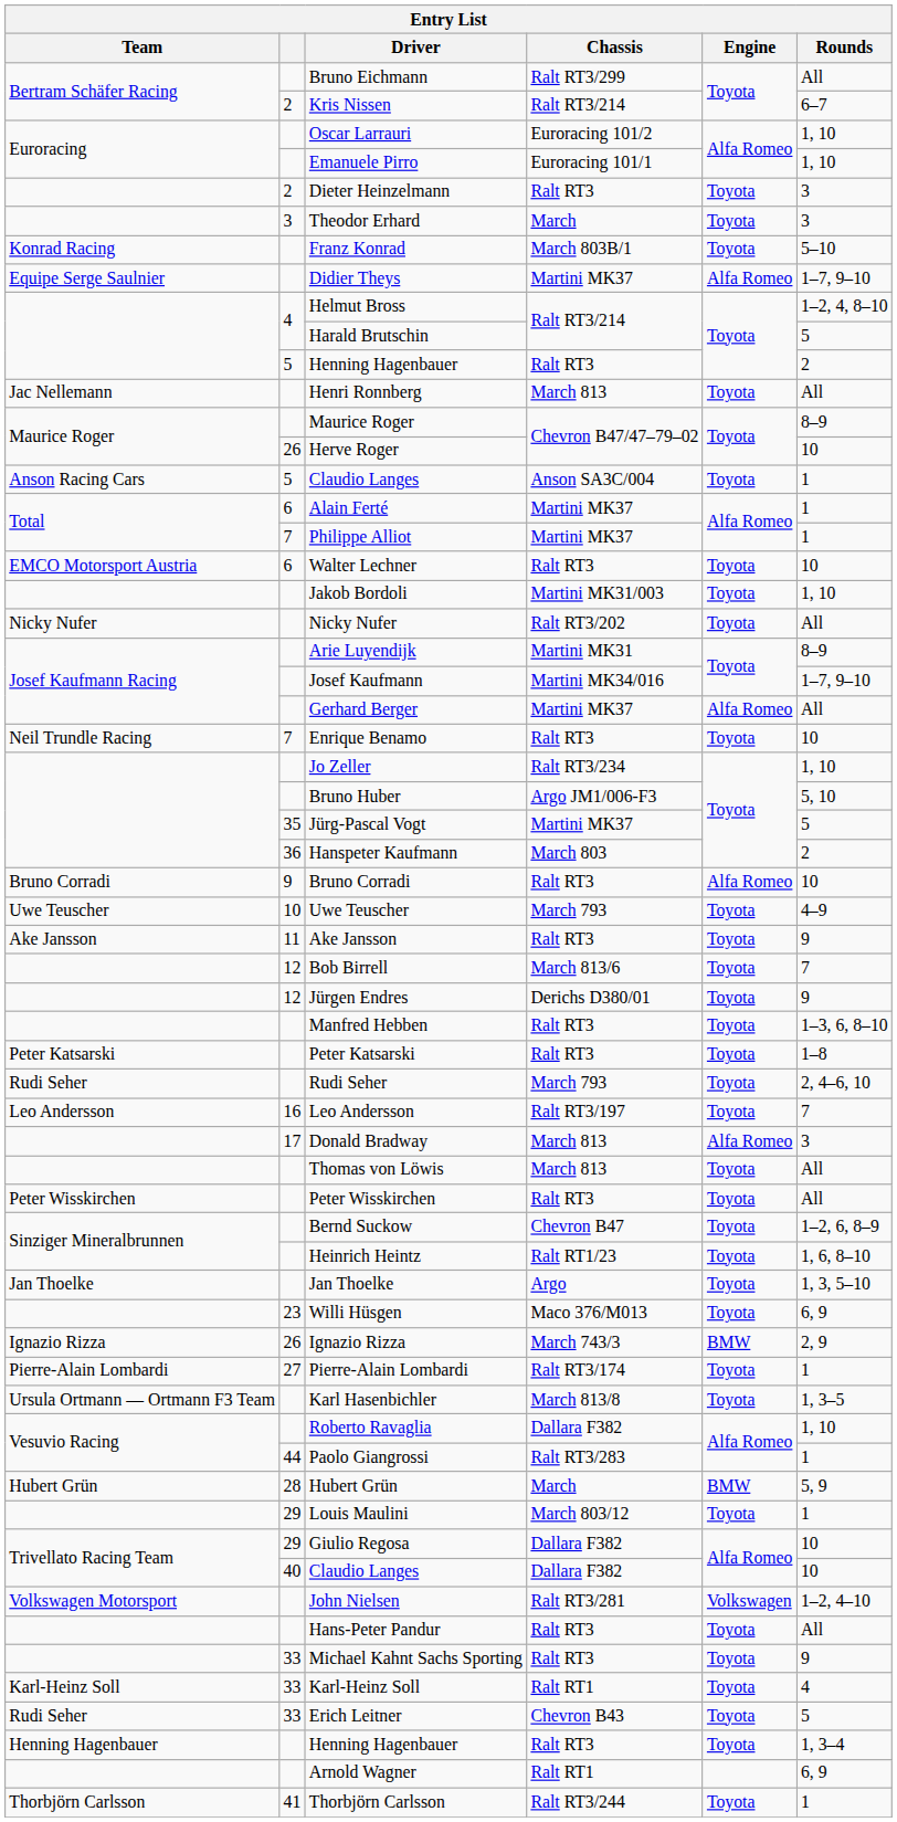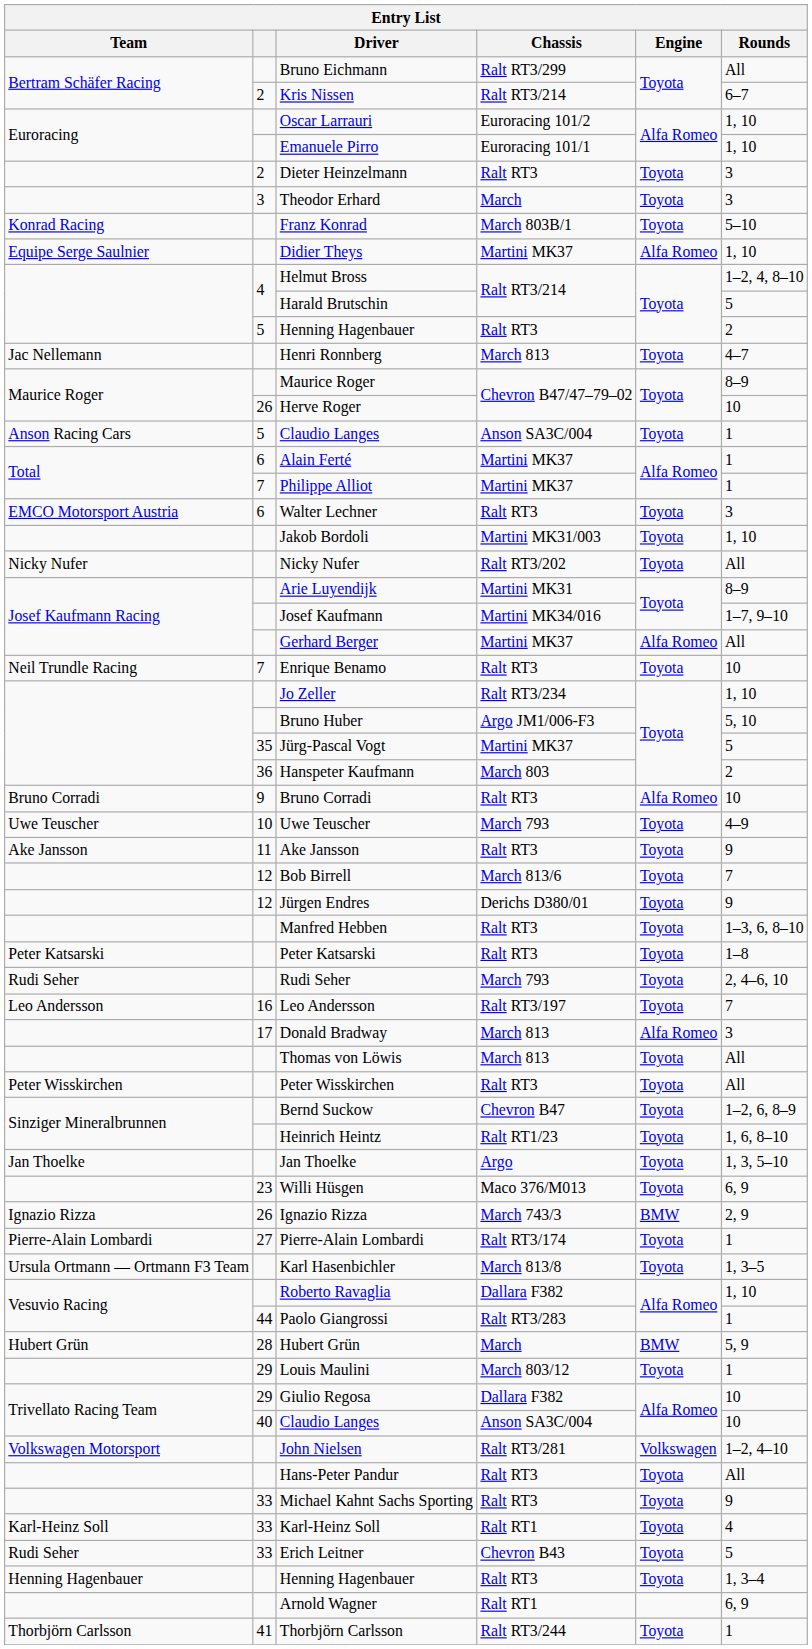Didier Theys | Rounds: 1–7, 9–10 -> 1, 10
Henri Ronnberg | Rounds: All -> 4–7
Walter Lechner | Rounds: 10 -> 3
Trivellato Racing Team / Claudio Langes | Chassis: Dallara F382 -> Anson SA3C/004
